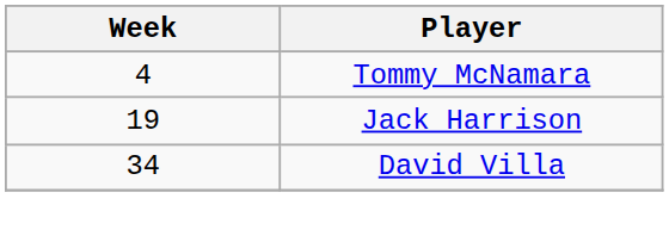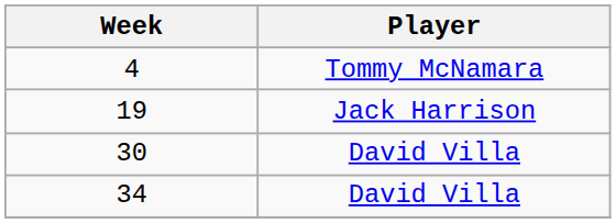+ row: 30 | David Villa
